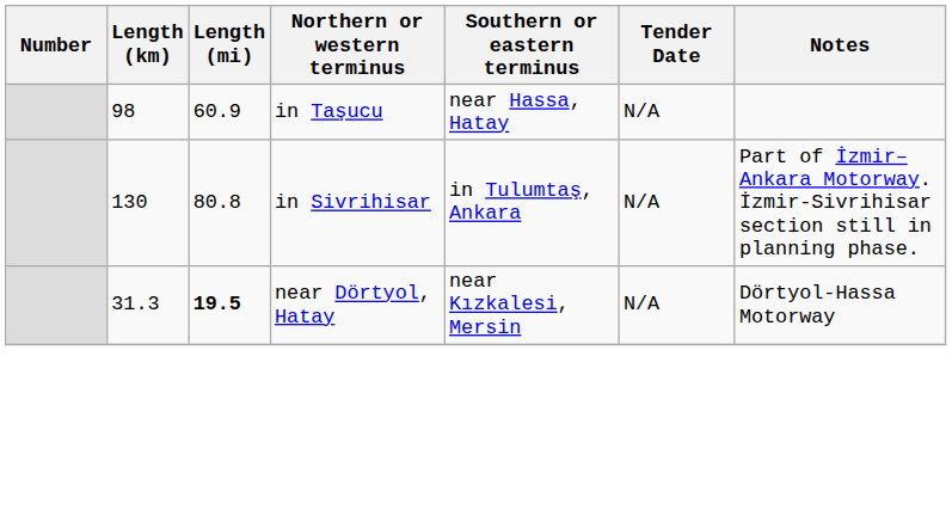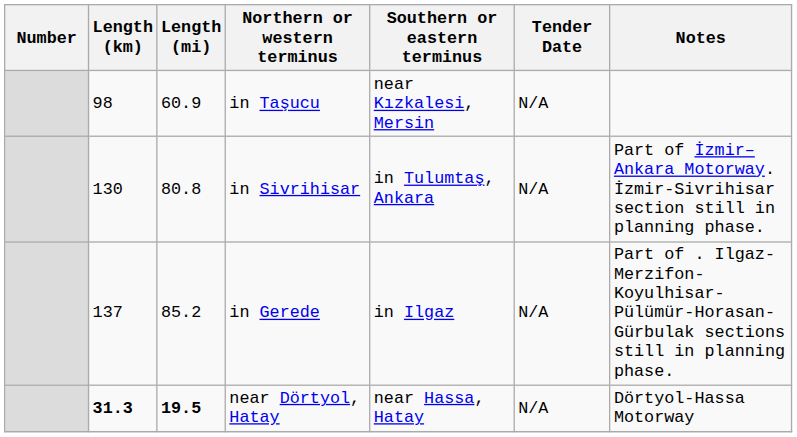in Taşucu | Southern or eastern terminus: near Hassa, Hatay -> near Kızkalesi, Mersin
+ row: 137 | 85.2 | in Gerede | in Ilgaz | N/A | Part of . Ilgaz-Merzifon-Koyulhisar-Pülümür-Horasan-Gürbulak sections still in planning phase.
near Dörtyol, Hatay | Length (km): normal -> bold
near Dörtyol, Hatay | Southern or eastern terminus: near Kızkalesi, Mersin -> near Hassa, Hatay
